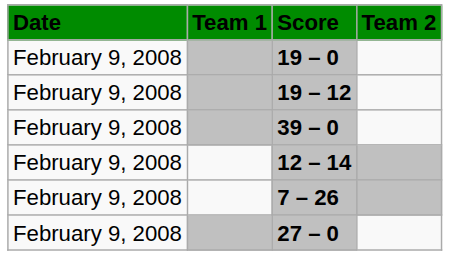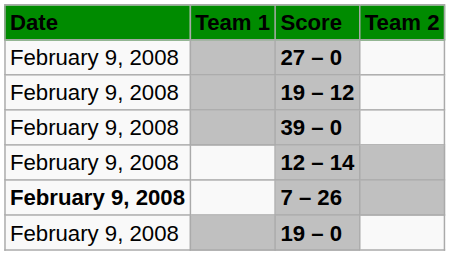rows swapped: 19 – 0 <-> 27 – 0
7 – 26 | Date: normal -> bold
